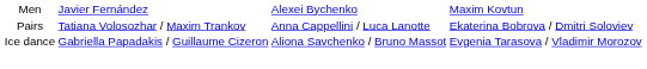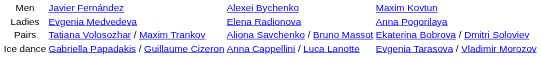+ row: Ladies | Evgenia Medvedeva | Elena Radionova | Anna Pogorilaya
Pairs | column 3: Anna Cappellini / Luca Lanotte -> Aliona Savchenko / Bruno Massot
Ice dance | column 3: Aliona Savchenko / Bruno Massot -> Anna Cappellini / Luca Lanotte
